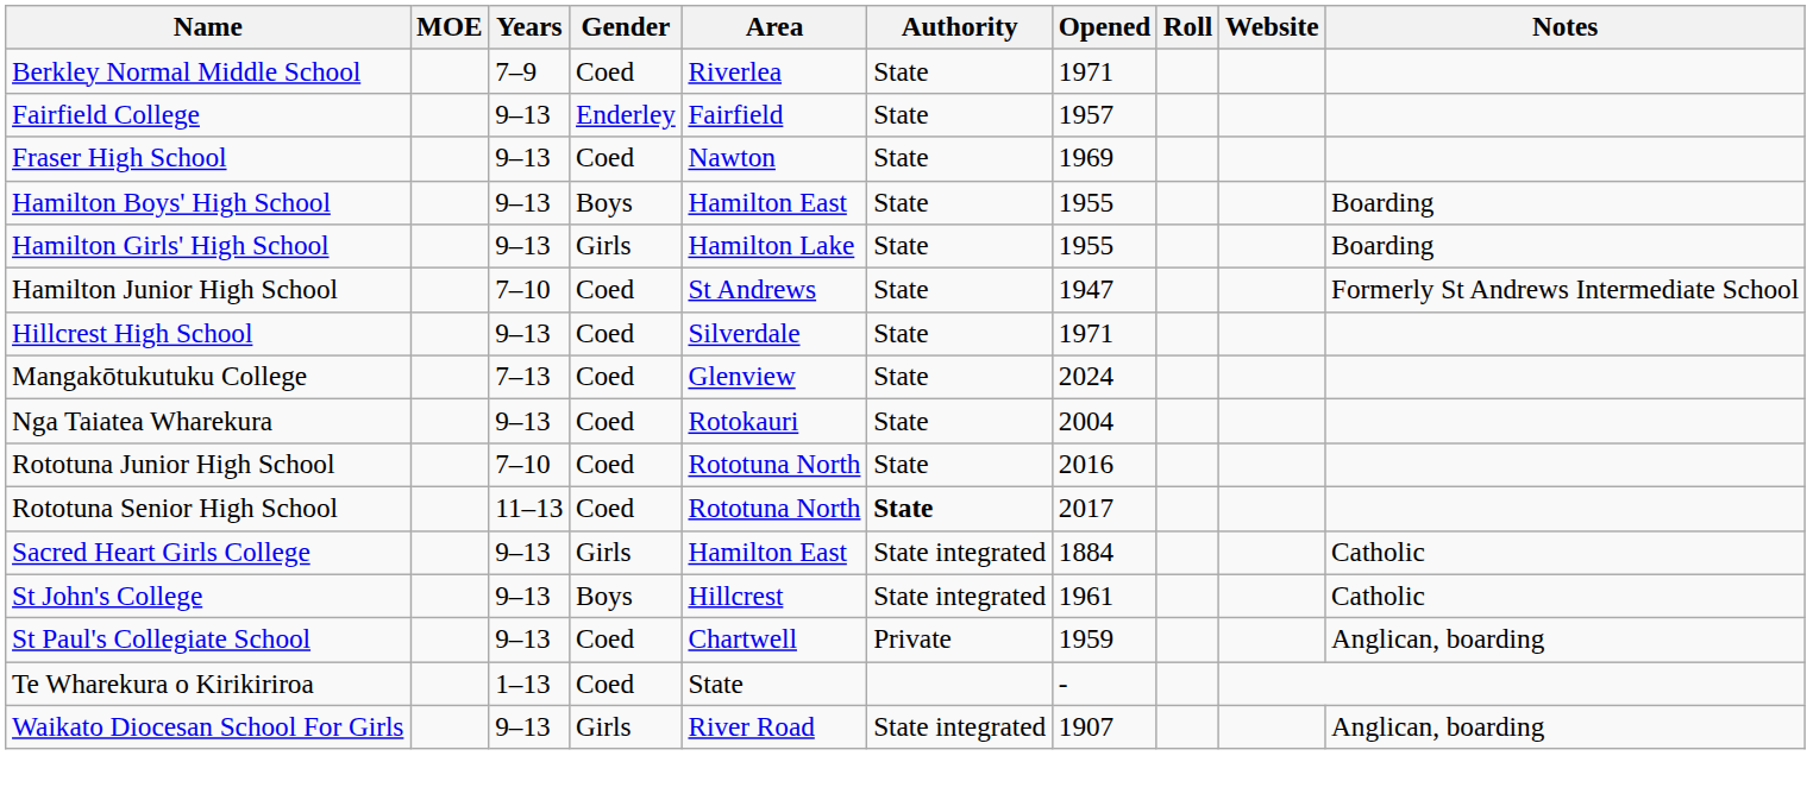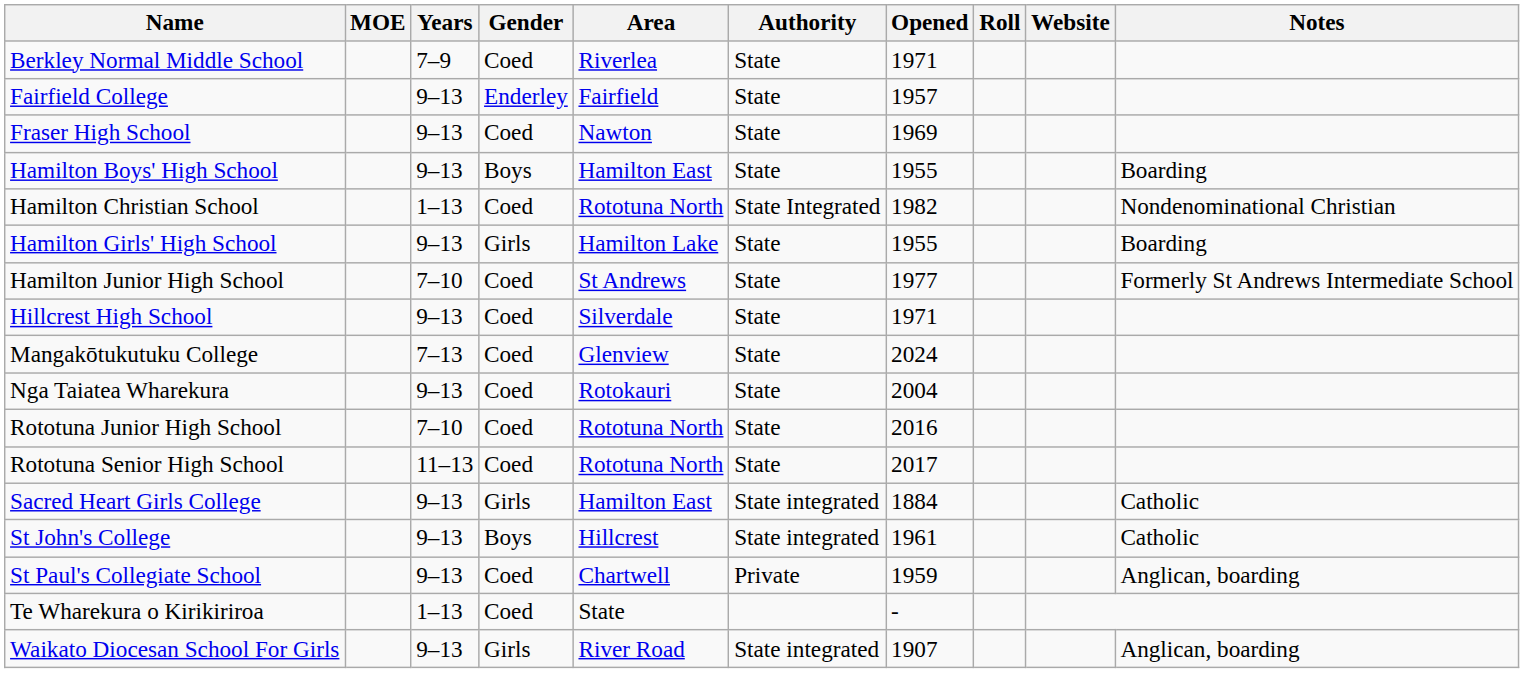+ row: Hamilton Christian School | 1–13 | Coed | Rototuna North | State Integrated | 1982 | Nondenominational Christian
Hamilton Junior High School | Opened: 1947 -> 1977
Rototuna Senior High School | Authority: bold -> normal
